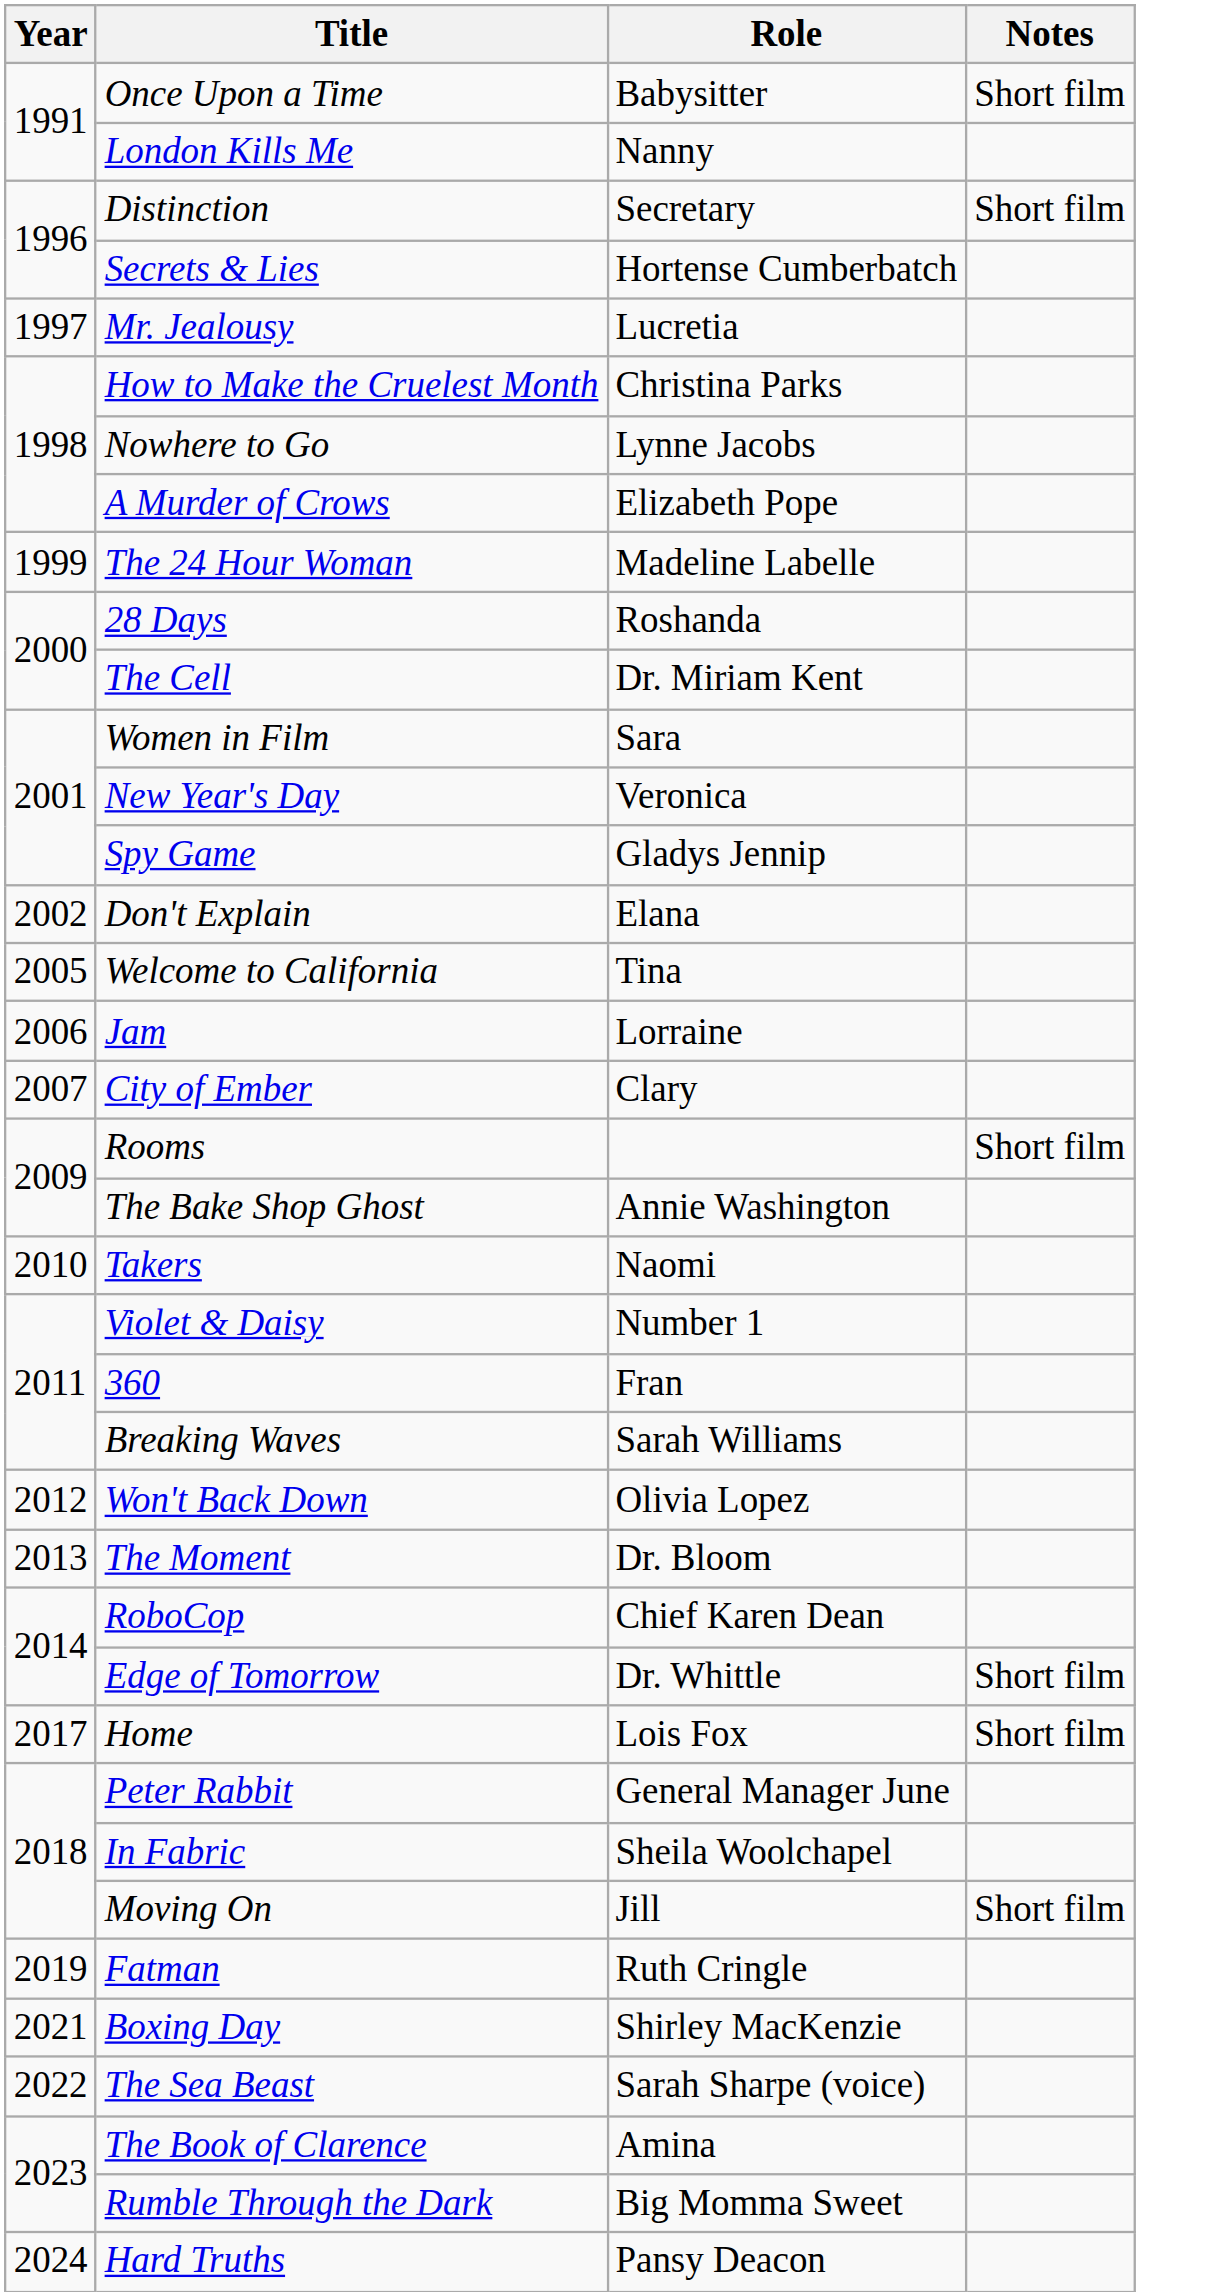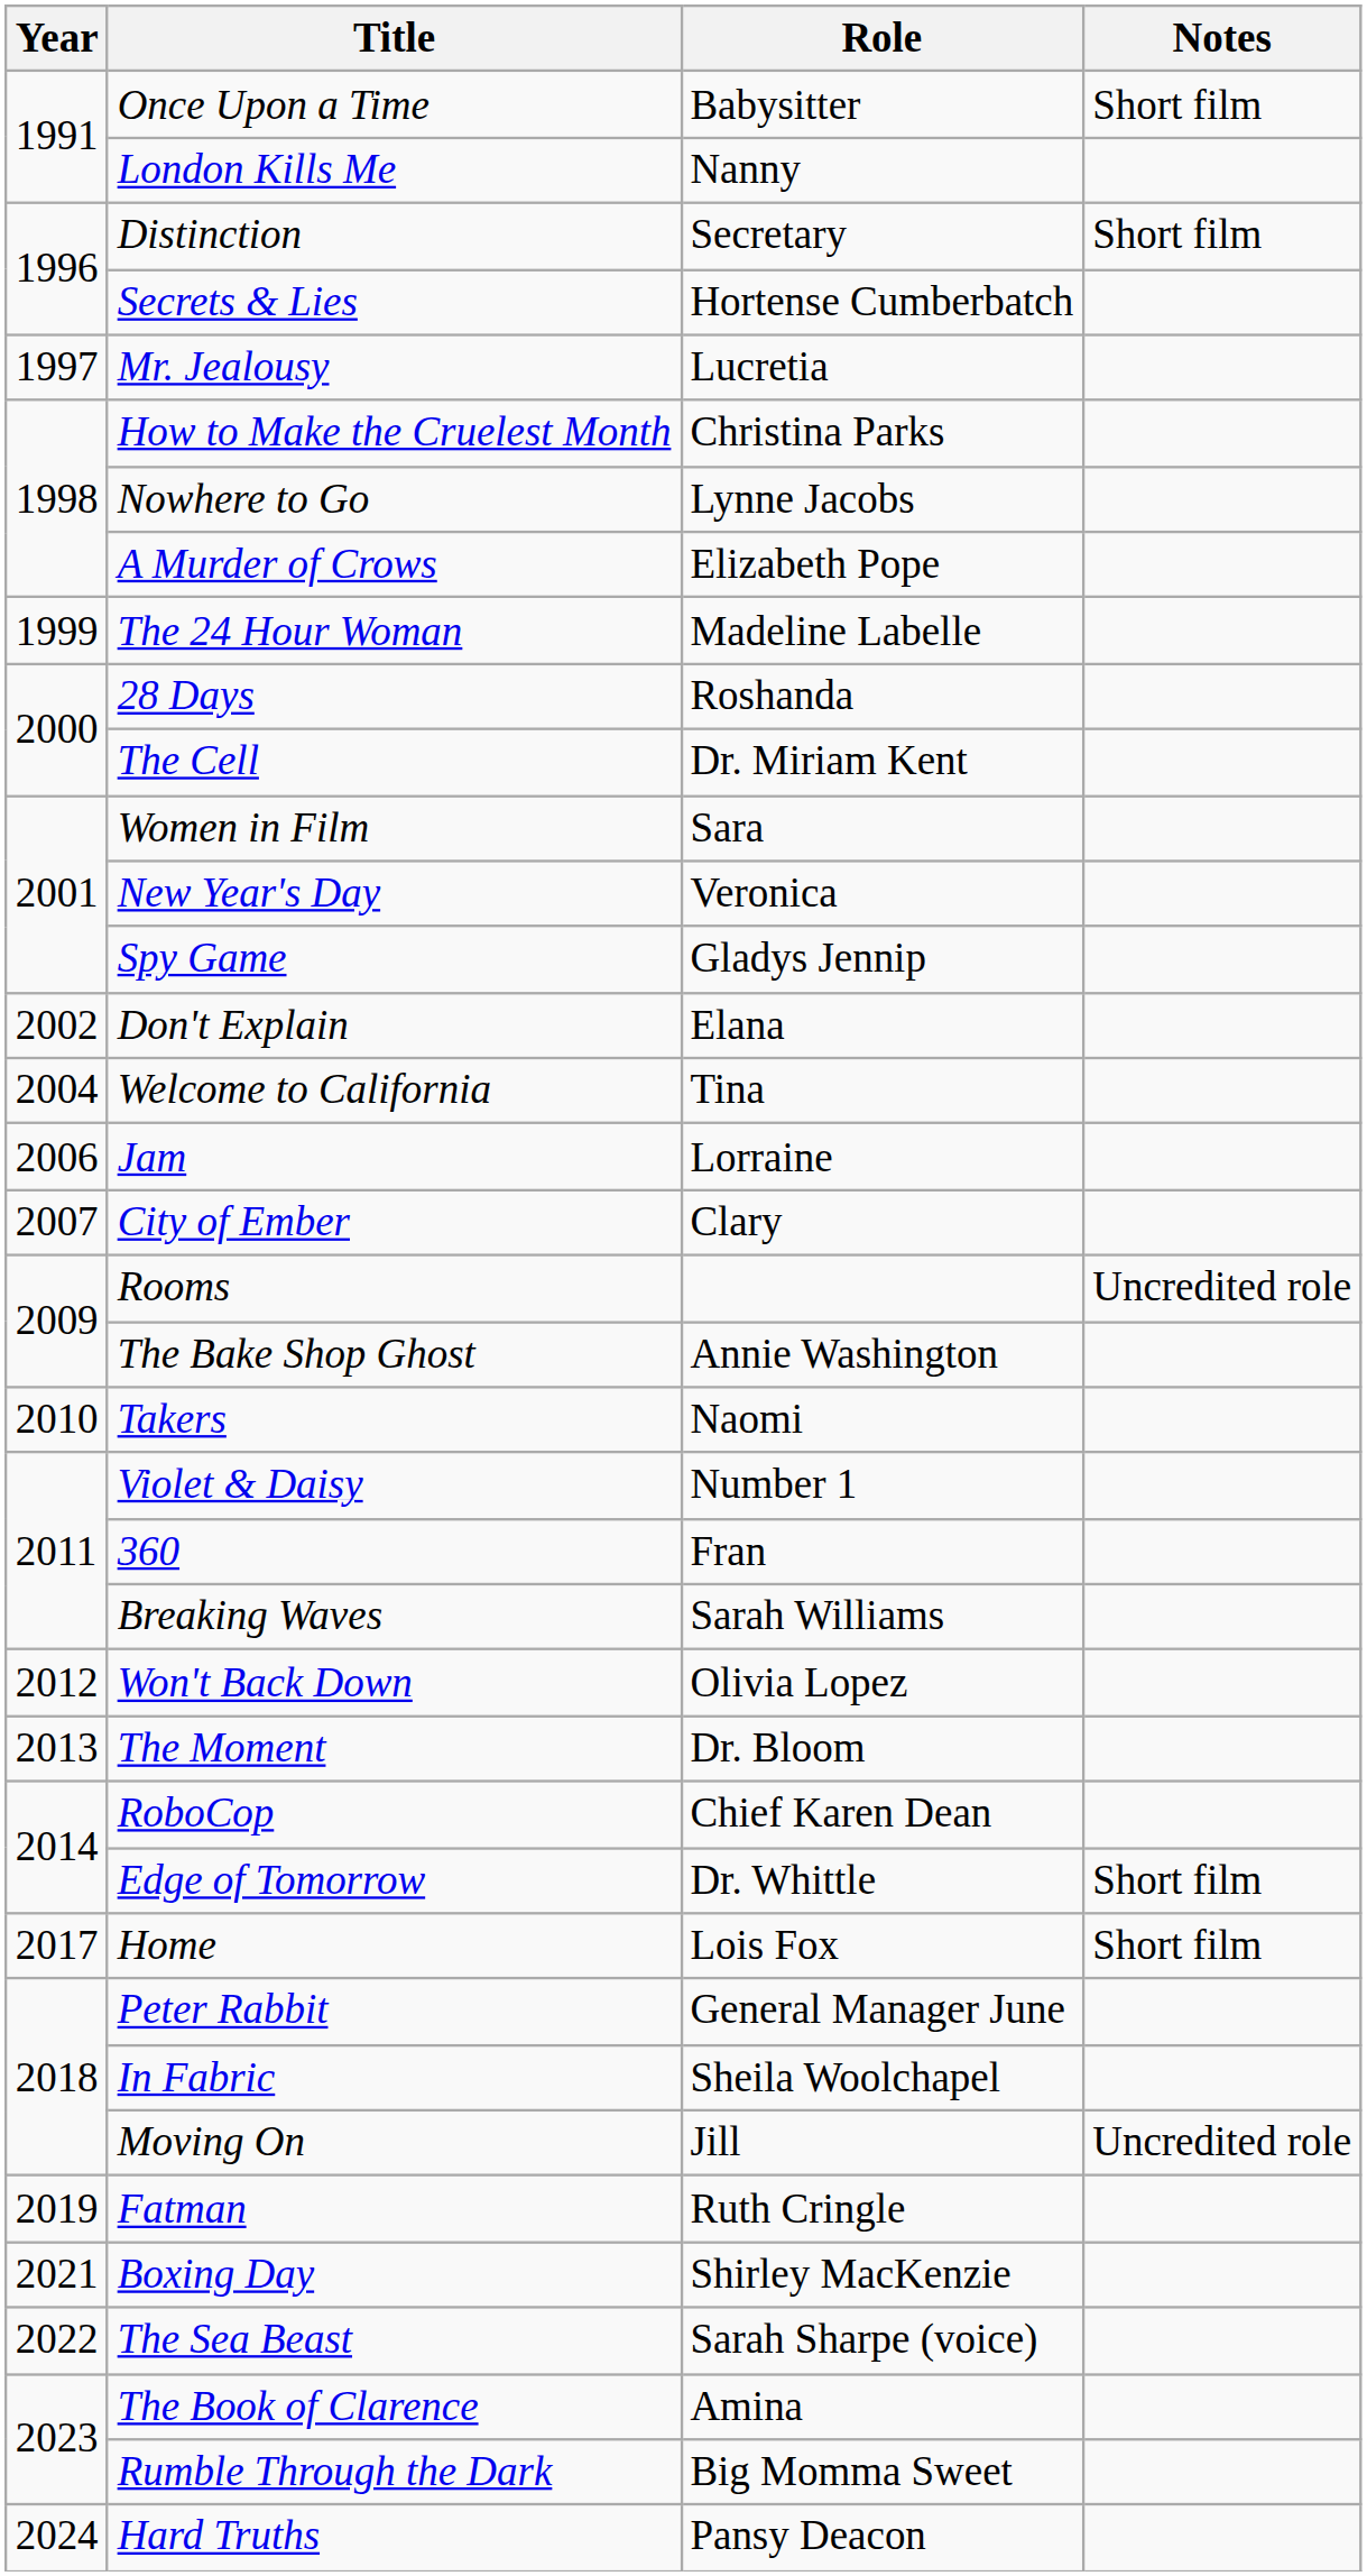Welcome to California | Year: 2005 -> 2004
Rooms | Notes: Short film -> Uncredited role
Moving On | Notes: Short film -> Uncredited role
